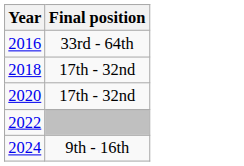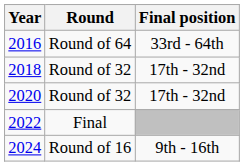+ column: Round | Round of 64 | Round of 32 | Round of 32 | Final | Round of 16
